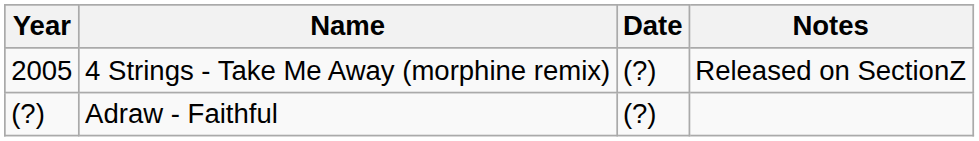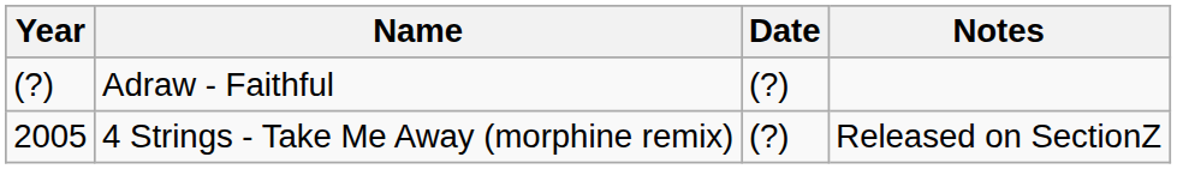rows swapped: Adraw - Faithful <-> 4 Strings - Take Me Away (morphine remix)
